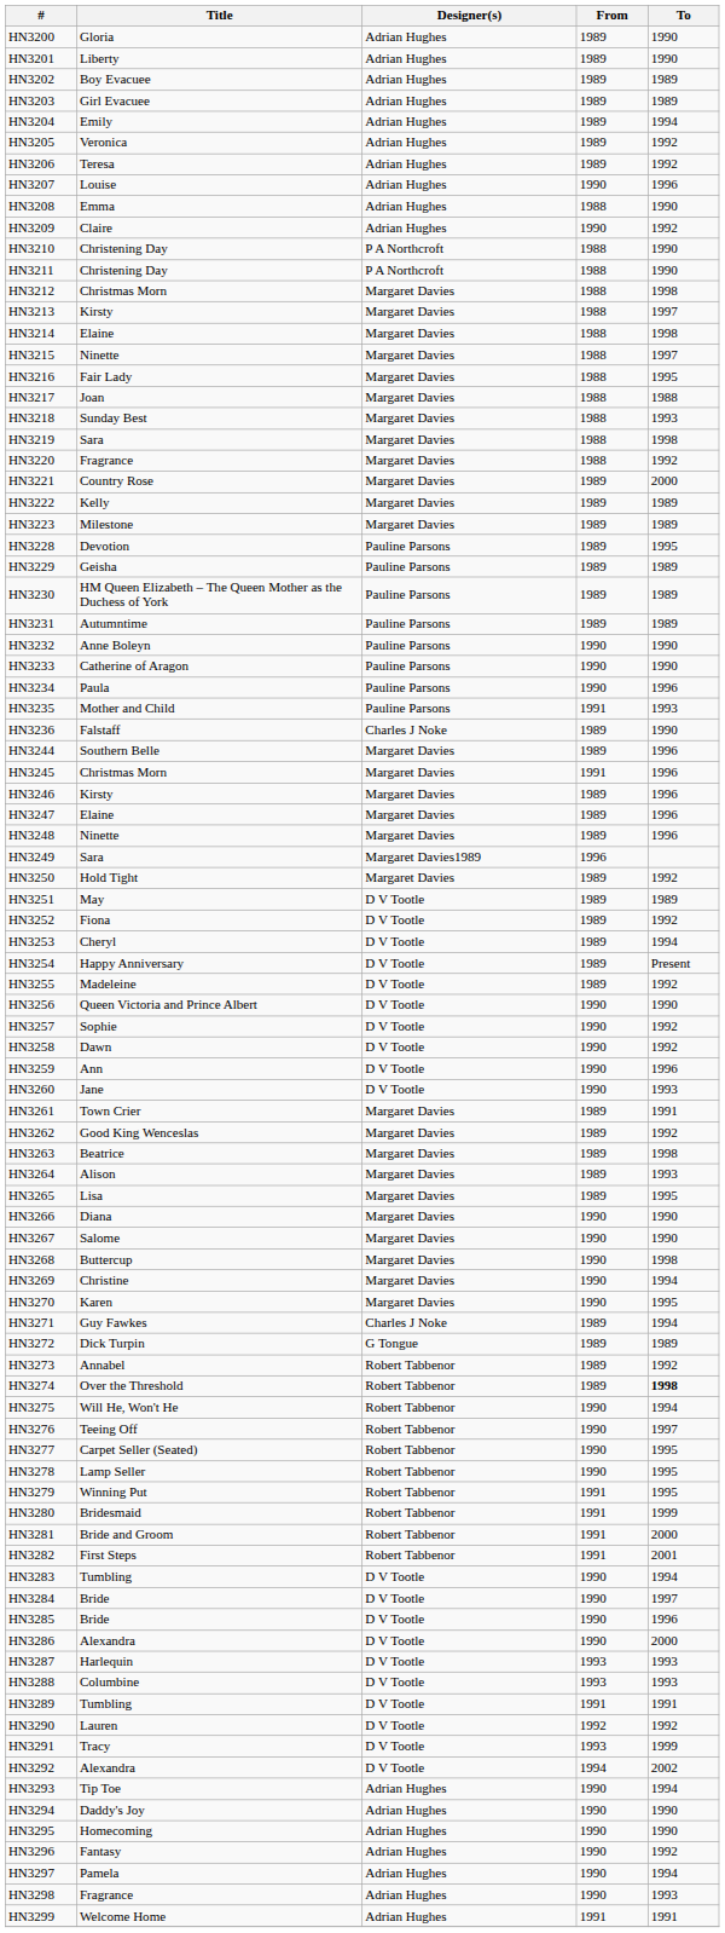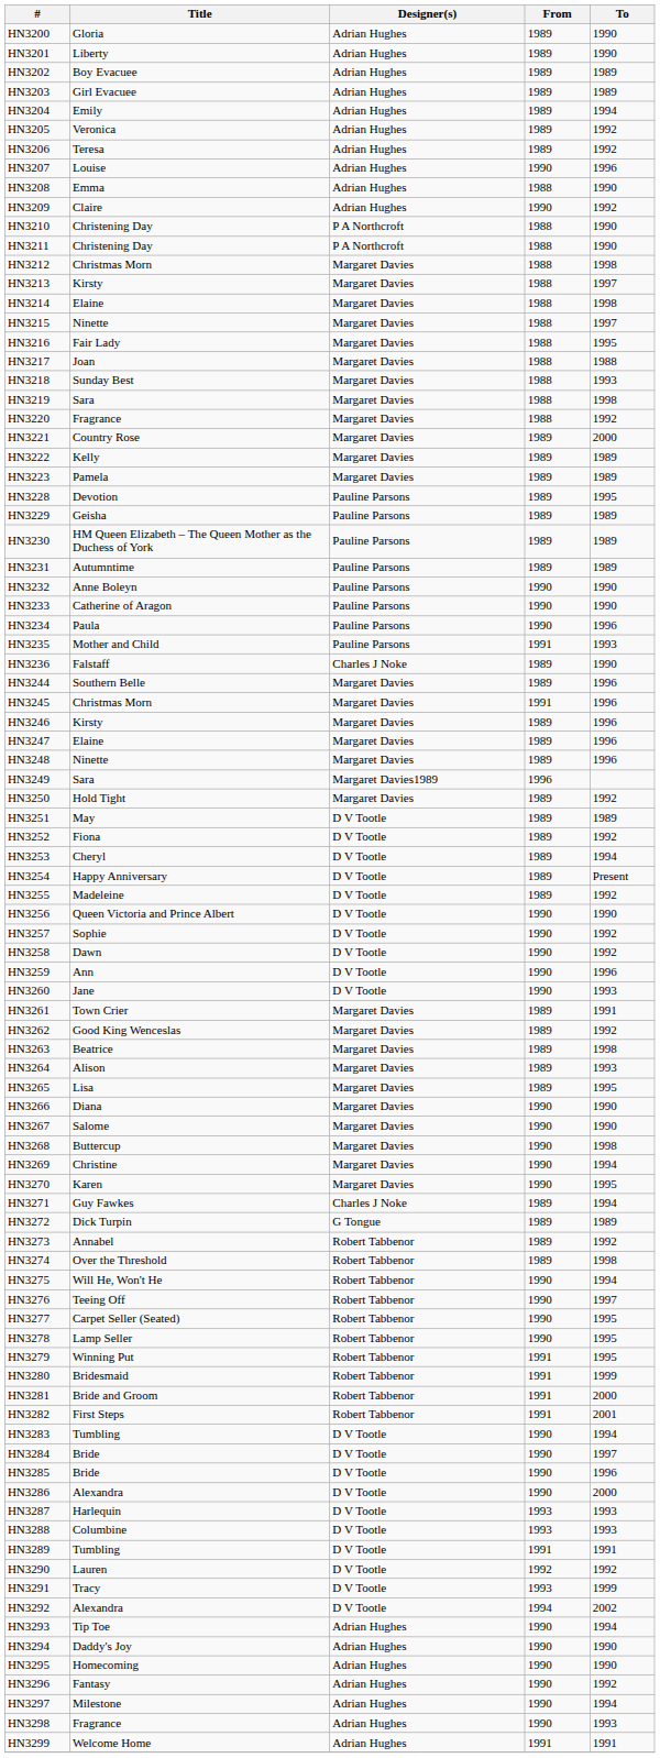HN3223 | Title: Milestone -> Pamela
HN3274 | To: bold -> normal
HN3297 | Title: Pamela -> Milestone
